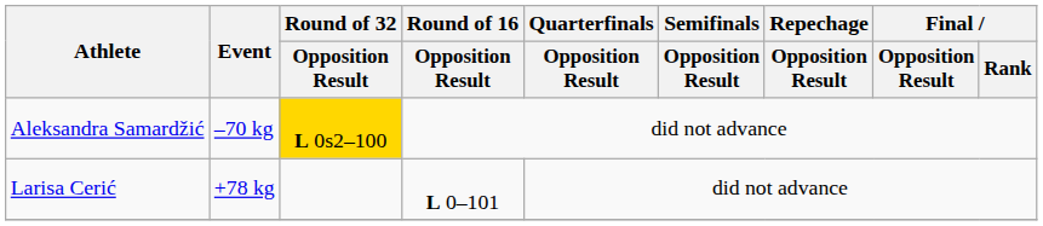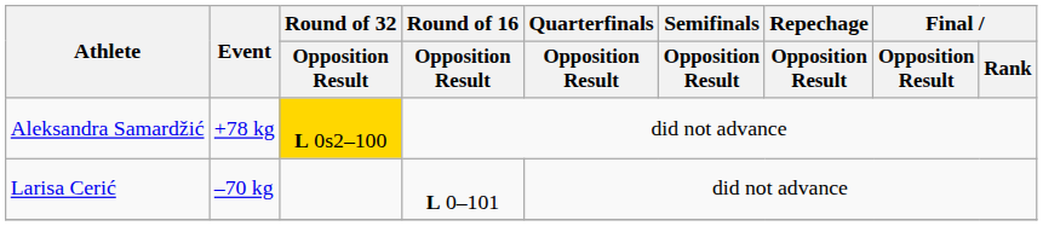Aleksandra Samardžić | Event: –70 kg -> +78 kg
Larisa Cerić | Event: +78 kg -> –70 kg
